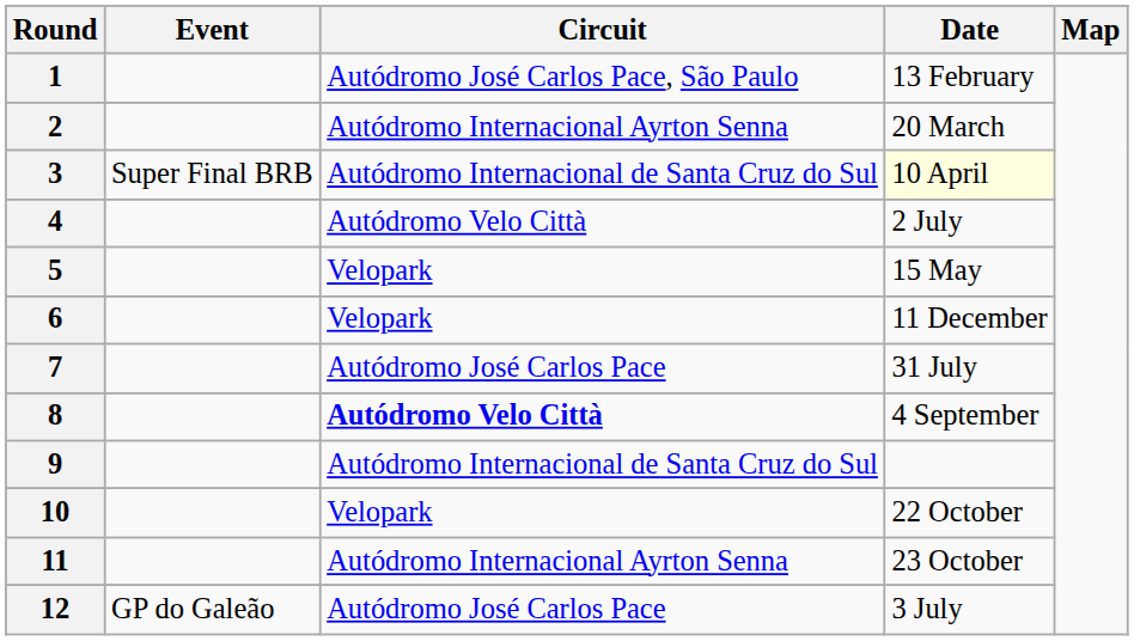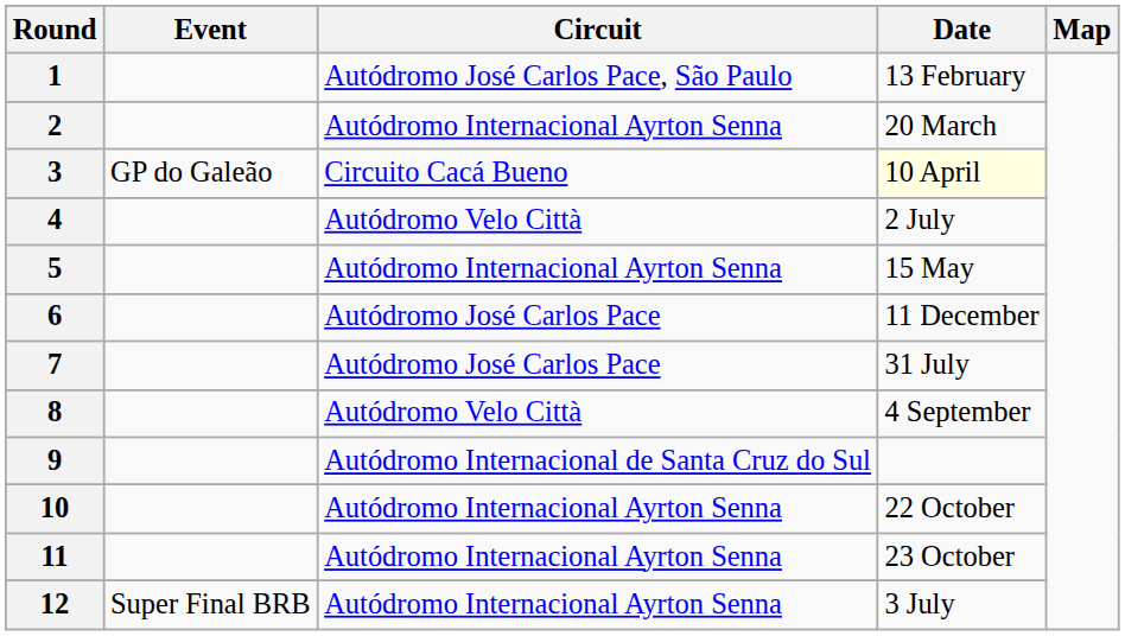3 | Event: Super Final BRB -> GP do Galeão
3 | Circuit: Autódromo Internacional de Santa Cruz do Sul -> Circuito Cacá Bueno
5 | Circuit: Velopark -> Autódromo Internacional Ayrton Senna
6 | Circuit: Velopark -> Autódromo José Carlos Pace
8 | Circuit: bold -> normal
10 | Circuit: Velopark -> Autódromo Internacional Ayrton Senna
12 | Event: GP do Galeão -> Super Final BRB
12 | Circuit: Autódromo José Carlos Pace -> Autódromo Internacional Ayrton Senna
